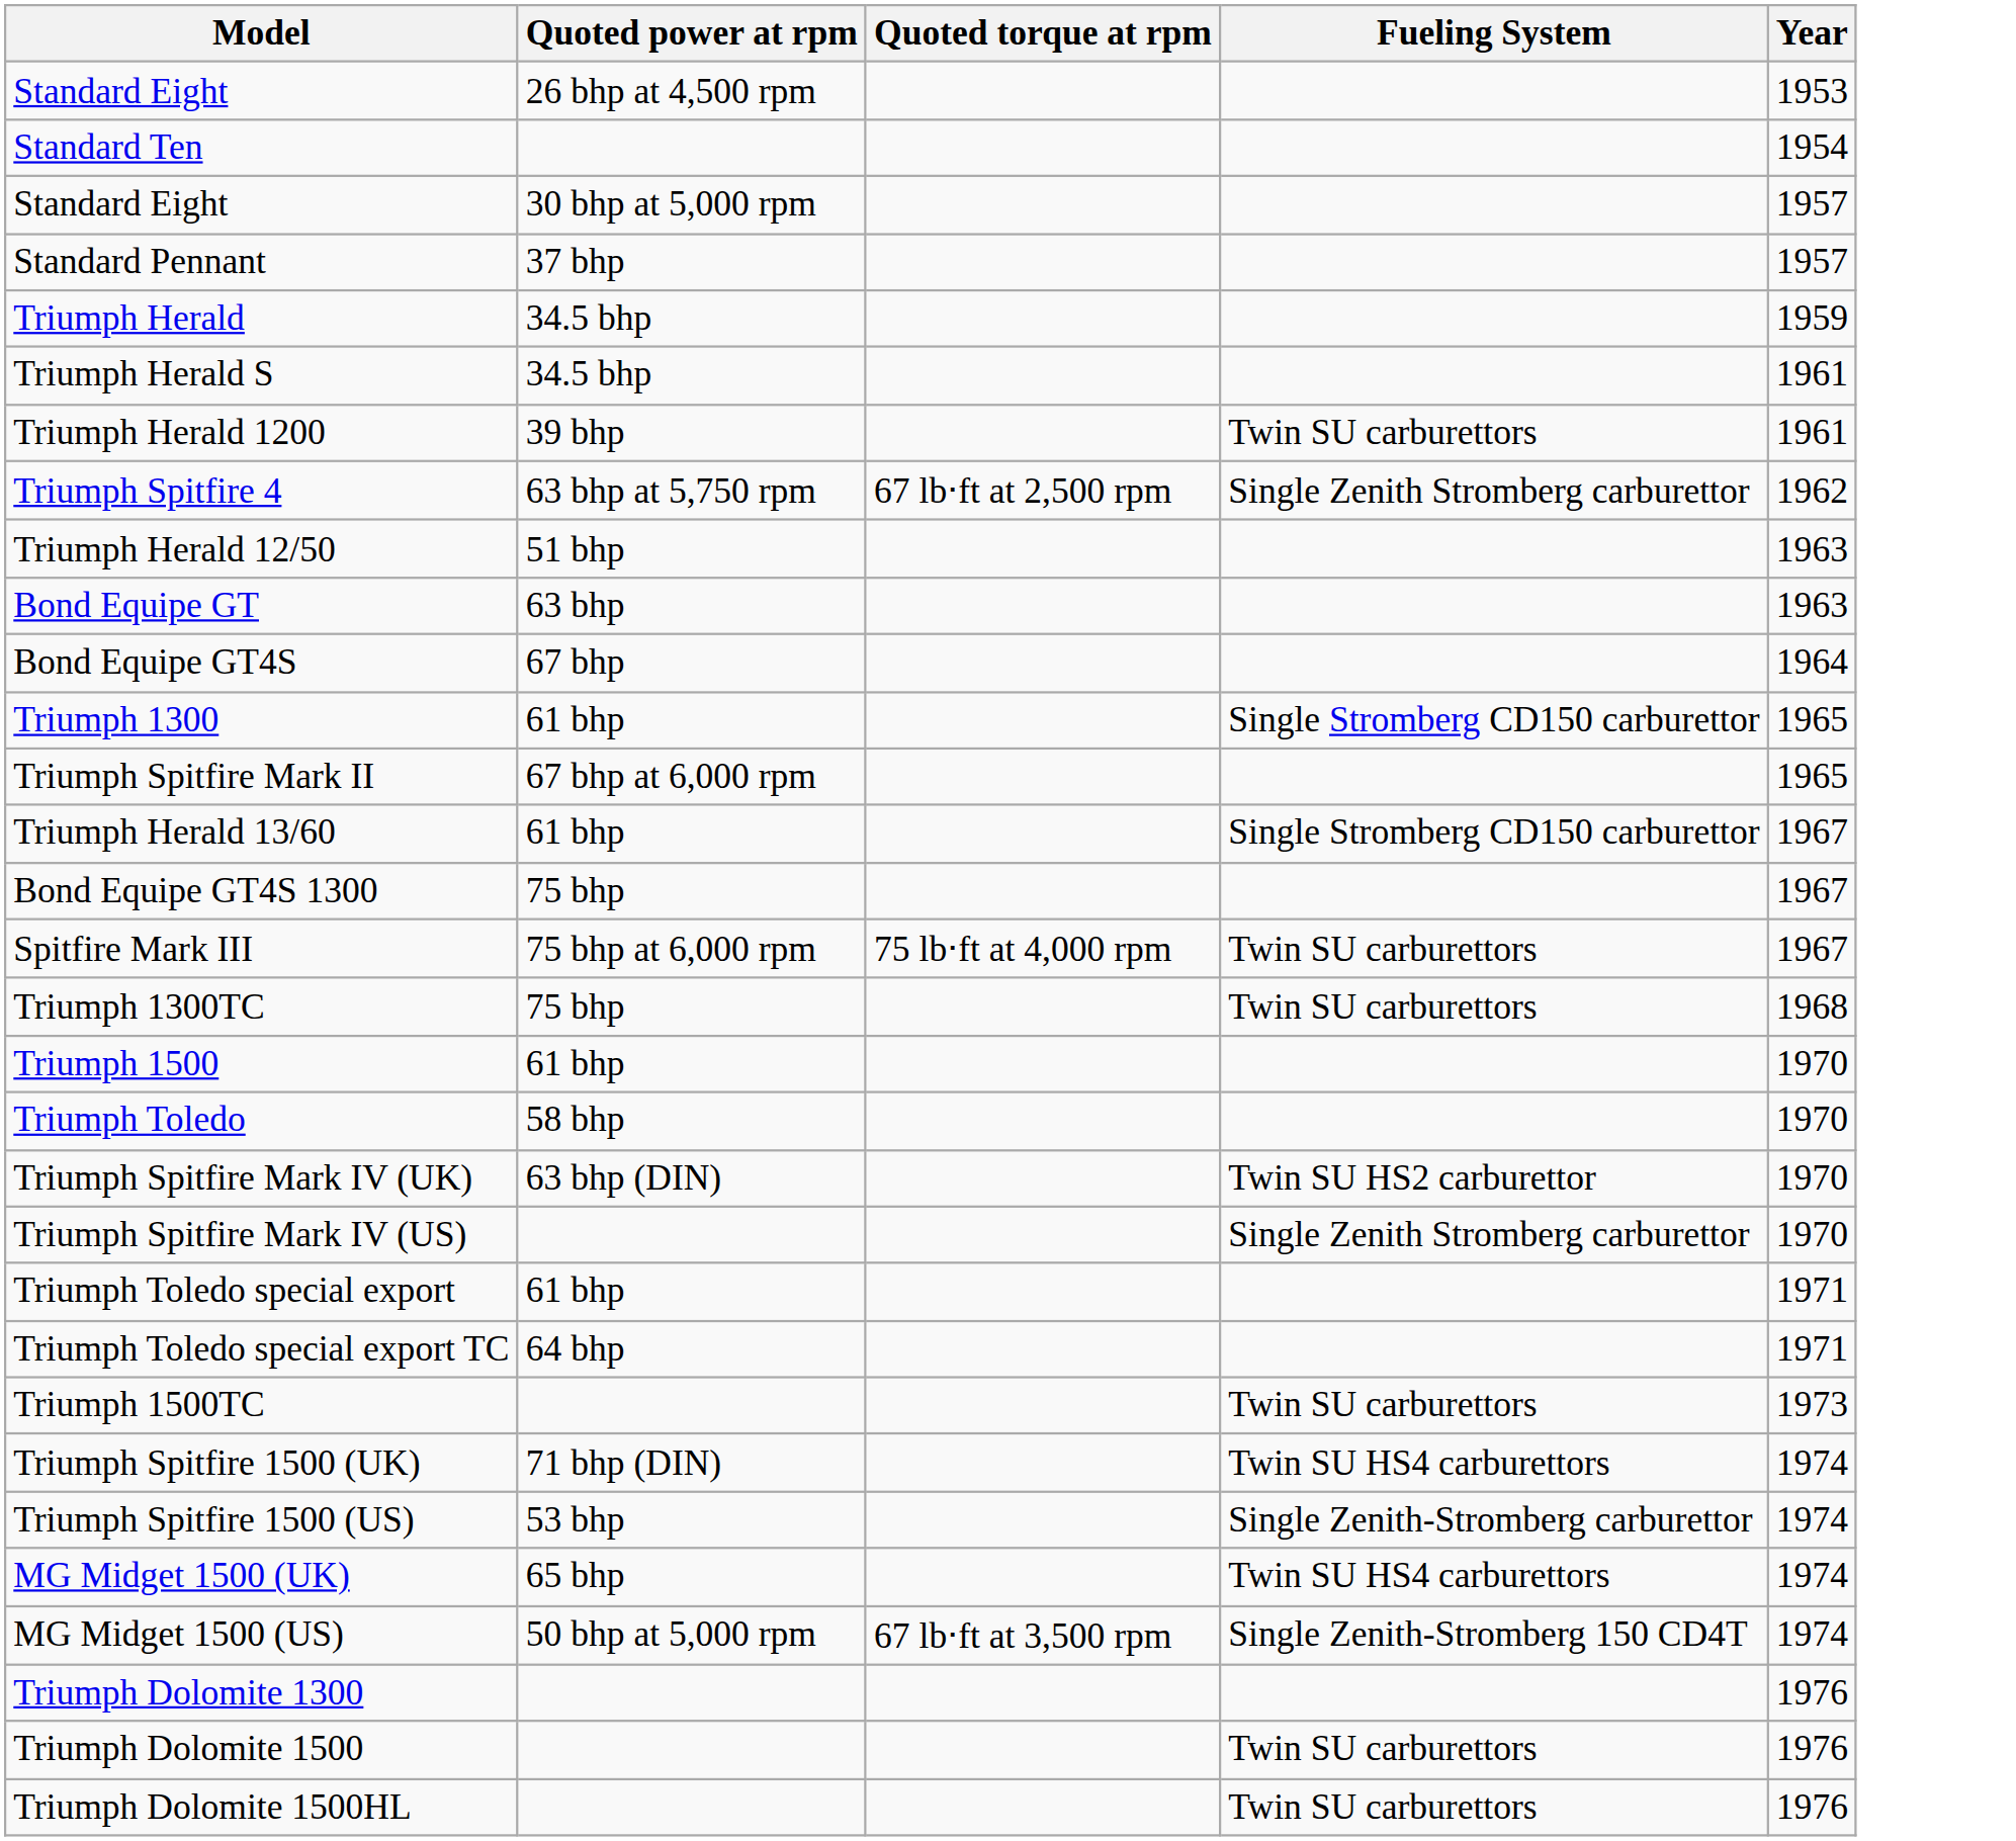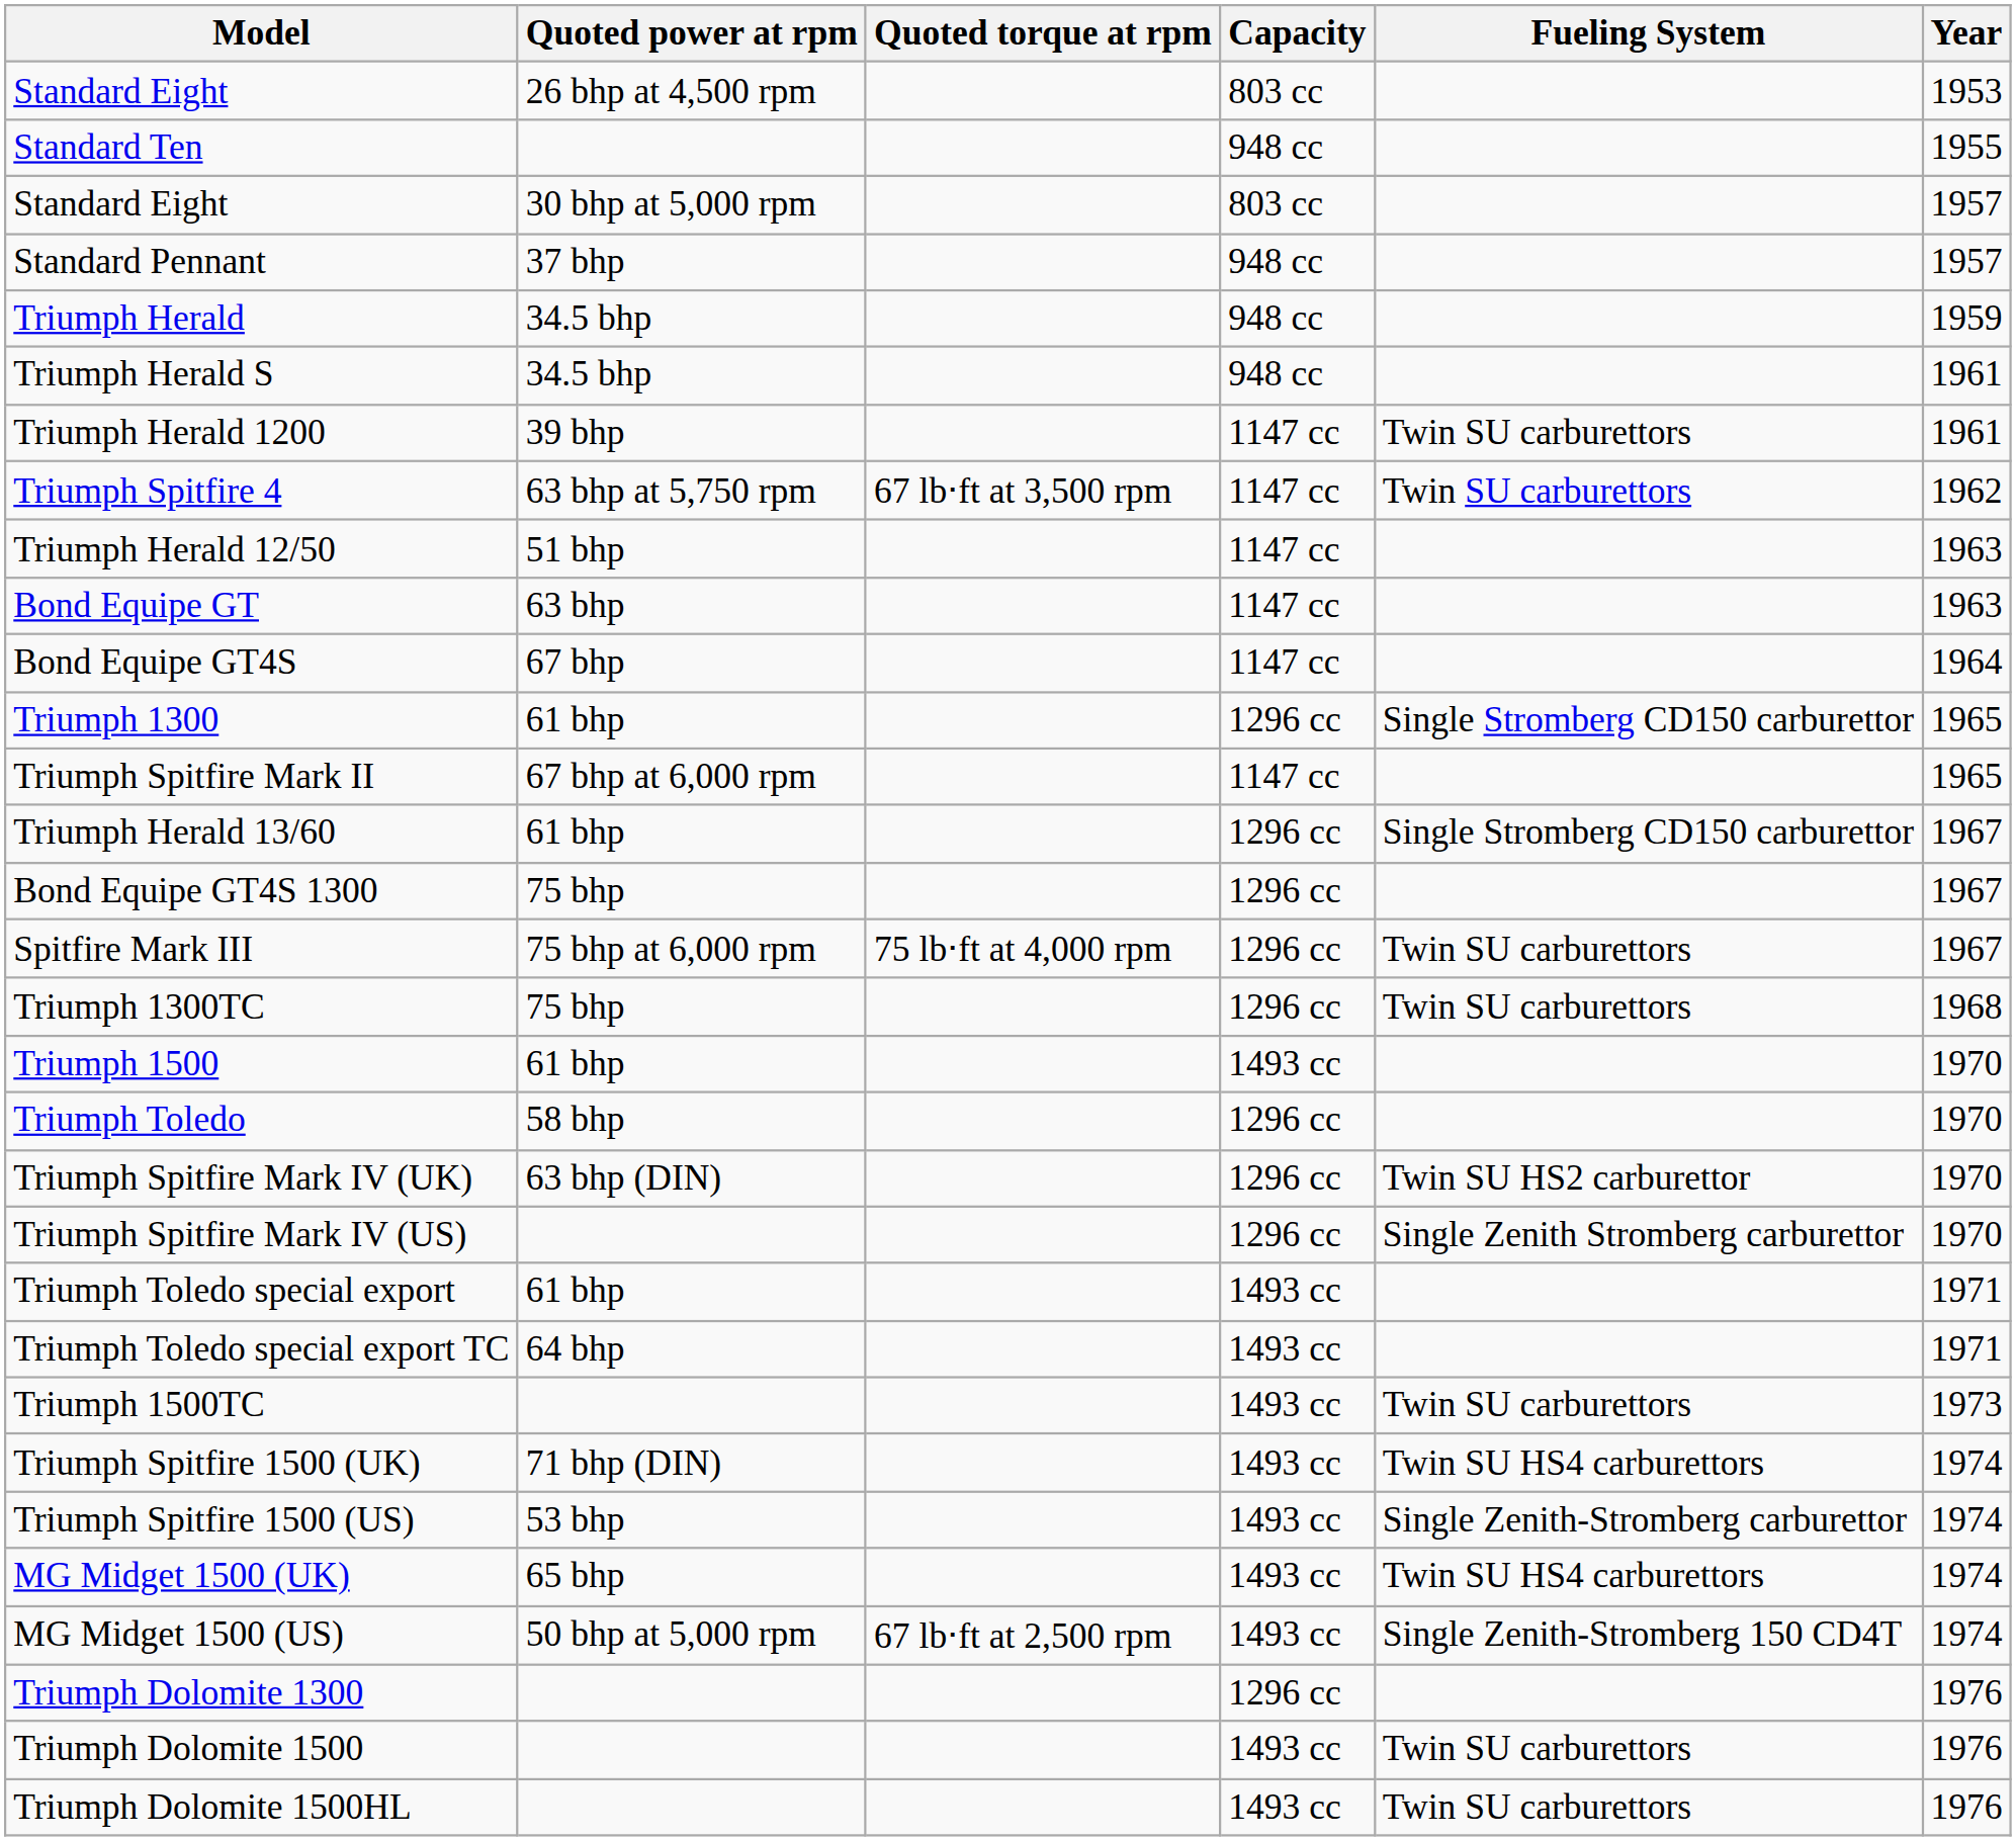+ column: Capacity | 803 cc | 948 cc | 803 cc | 948 cc | 948 cc | 948 cc | 1147 cc | 1147 cc | 1147 cc | 1147 cc | 1147 cc | 1296 cc | 1147 cc | 1296 cc | 1296 cc | 1296 cc | 1296 cc | 1493 cc | 1296 cc | 1296 cc | 1296 cc | 1493 cc | 1493 cc | 1493 cc | 1493 cc | 1493 cc | 1493 cc | 1493 cc | 1296 cc | 1493 cc | 1493 cc
Standard Ten | Year: 1954 -> 1955
Triumph Spitfire 4 | Quoted torque at rpm: 67 lb⋅ft at 2,500 rpm -> 67 lb⋅ft at 3,500 rpm
Triumph Spitfire 4 | Fueling System: Single Zenith Stromberg carburettor -> Twin SU carburettors
MG Midget 1500 (US) | Quoted torque at rpm: 67 lb⋅ft at 3,500 rpm -> 67 lb⋅ft at 2,500 rpm
